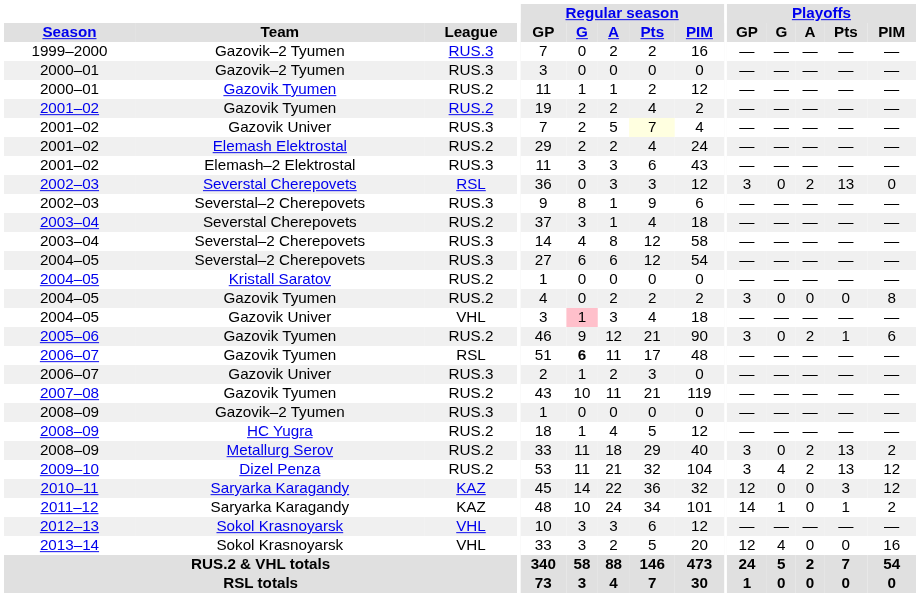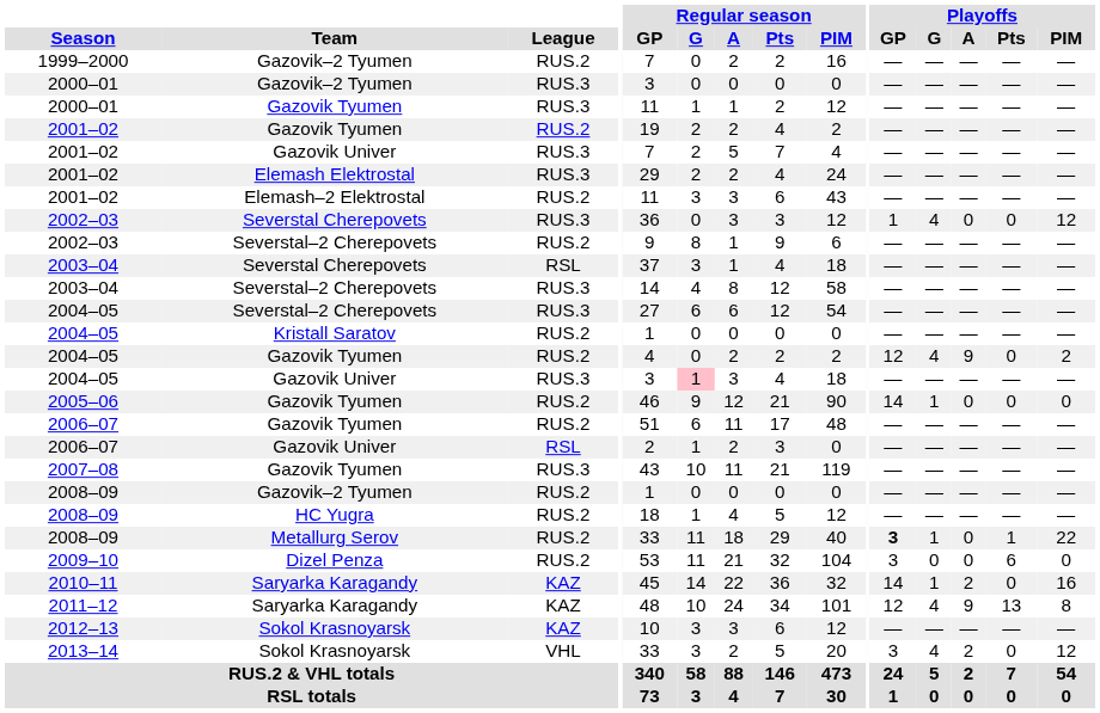1999–2000 | League: RUS.3 -> RUS.2
2000–01 / Gazovik Tyumen | League: RUS.2 -> RUS.3
2001–02 / Gazovik Univer | Regular season / Pts: lightyellow background -> no background
2001–02 / Elemash Elektrostal | League: RUS.2 -> RUS.3
2001–02 / Elemash–2 Elektrostal | League: RUS.3 -> RUS.2
2002–03 / Severstal Cherepovets | League: RSL -> RUS.3
2002–03 / Severstal Cherepovets | Playoffs / GP: 3 -> 1
2002–03 / Severstal Cherepovets | Playoffs / G: 0 -> 4
2002–03 / Severstal Cherepovets | Playoffs / A: 2 -> 0
2002–03 / Severstal Cherepovets | Playoffs / Pts: 13 -> 0
2002–03 / Severstal Cherepovets | Playoffs / PIM: 0 -> 12
2002–03 / Severstal–2 Cherepovets | League: RUS.3 -> RUS.2
2003–04 / Severstal Cherepovets | League: RUS.2 -> RSL
2004–05 / Gazovik Tyumen | Playoffs / GP: 3 -> 12
2004–05 / Gazovik Tyumen | Playoffs / G: 0 -> 4
2004–05 / Gazovik Tyumen | Playoffs / A: 0 -> 9
2004–05 / Gazovik Tyumen | Playoffs / PIM: 8 -> 2
2004–05 / Gazovik Univer | League: VHL -> RUS.3
2005–06 | Playoffs / GP: 3 -> 14
2005–06 | Playoffs / G: 0 -> 1
2005–06 | Playoffs / A: 2 -> 0
2005–06 | Playoffs / Pts: 1 -> 0
2005–06 | Playoffs / PIM: 6 -> 0
2006–07 / Gazovik Tyumen | League: RSL -> RUS.2
2006–07 / Gazovik Tyumen | Regular season / G: bold -> normal
2006–07 / Gazovik Univer | League: RUS.3 -> RSL
2007–08 | League: RUS.2 -> RUS.3
2008–09 / Gazovik–2 Tyumen | League: RUS.3 -> RUS.2
2008–09 / Metallurg Serov | Playoffs / GP: normal -> bold
2008–09 / Metallurg Serov | Playoffs / G: 0 -> 1
2008–09 / Metallurg Serov | Playoffs / A: 2 -> 0
2008–09 / Metallurg Serov | Playoffs / Pts: 13 -> 1
2008–09 / Metallurg Serov | Playoffs / PIM: 2 -> 22
2009–10 | Playoffs / G: 4 -> 0
2009–10 | Playoffs / A: 2 -> 0
2009–10 | Playoffs / Pts: 13 -> 6
2009–10 | Playoffs / PIM: 12 -> 0
2010–11 | Playoffs / GP: 12 -> 14
2010–11 | Playoffs / G: 0 -> 1
2010–11 | Playoffs / A: 0 -> 2
2010–11 | Playoffs / Pts: 3 -> 0
2010–11 | Playoffs / PIM: 12 -> 16
2011–12 | Playoffs / GP: 14 -> 12
2011–12 | Playoffs / G: 1 -> 4
2011–12 | Playoffs / A: 0 -> 9
2011–12 | Playoffs / Pts: 1 -> 13
2011–12 | Playoffs / PIM: 2 -> 8
2012–13 | League: VHL -> KAZ
2013–14 | Playoffs / GP: 12 -> 3
2013–14 | Playoffs / A: 0 -> 2
2013–14 | Playoffs / PIM: 16 -> 12
